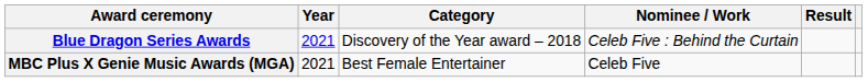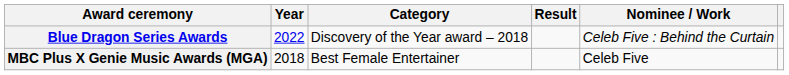columns swapped: Nominee / Work <-> Result
Blue Dragon Series Awards | Year: 2021 -> 2022
MBC Plus X Genie Music Awards (MGA) | Year: 2021 -> 2018
